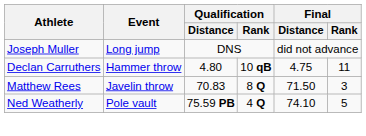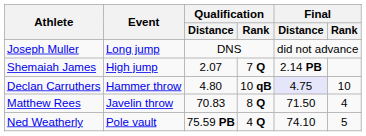+ row: Shemaiah James | High jump | 2.07 | 7 Q | 2.14 PB
Declan Carruthers | Final / Distance: no background -> lavender background
Declan Carruthers | Final / Rank: 11 -> 10
Matthew Rees | Final / Rank: 3 -> 4
